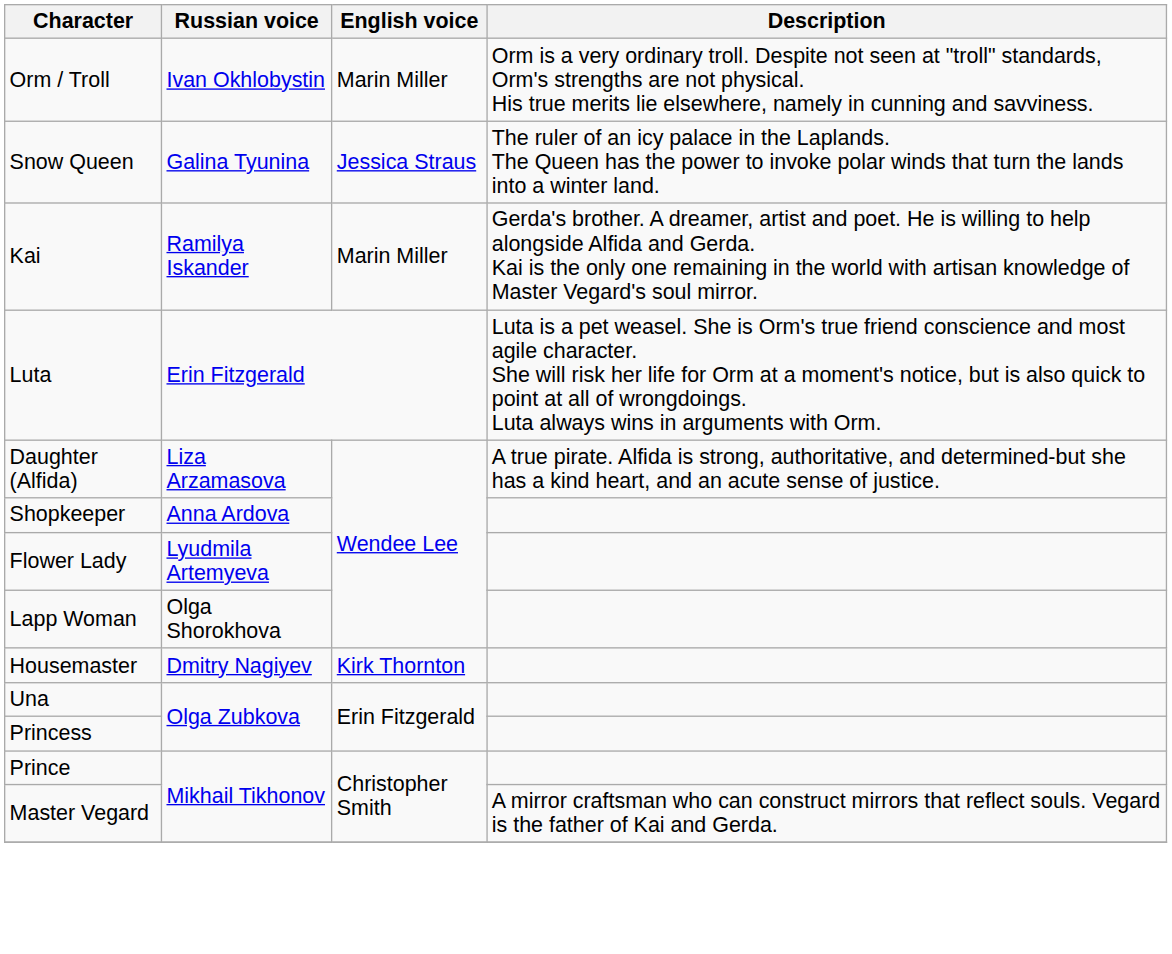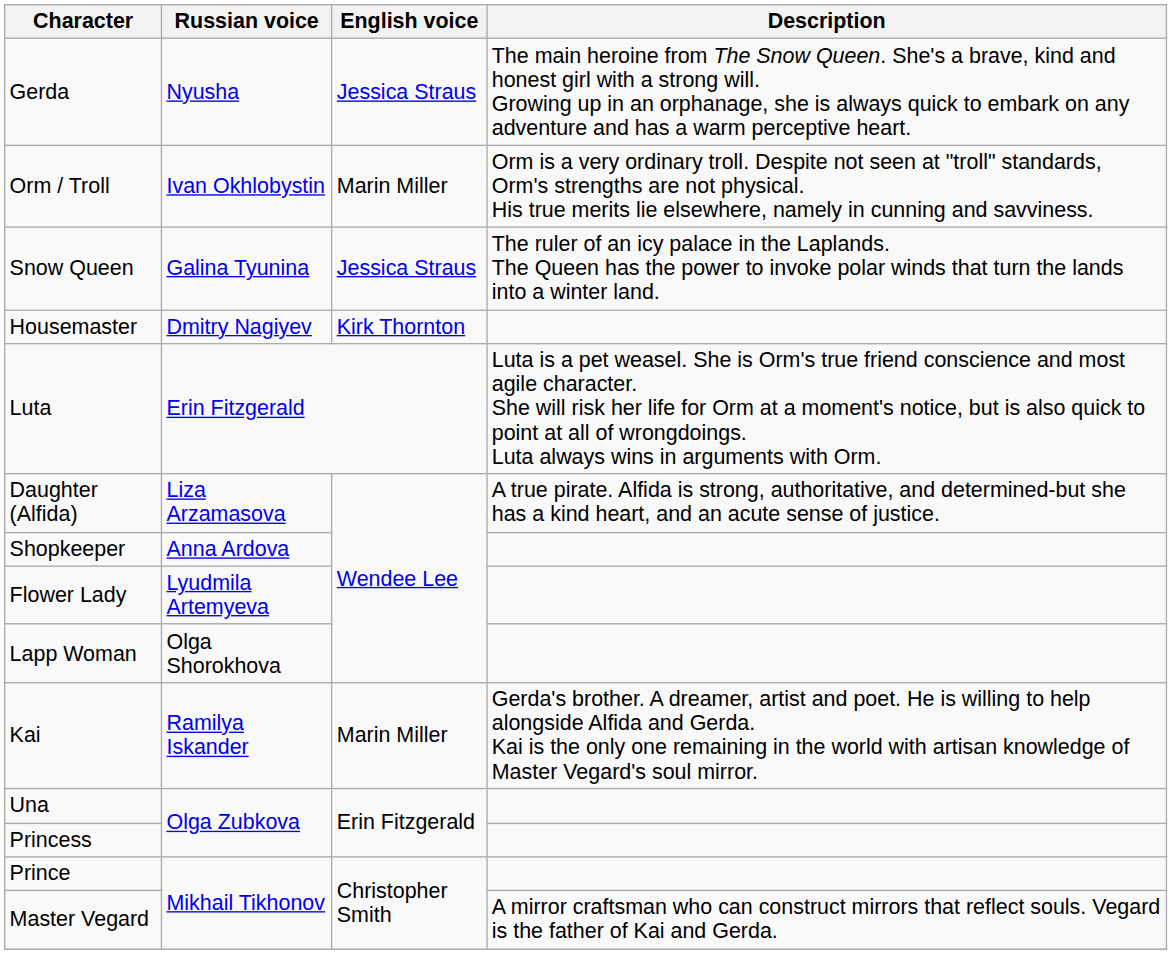+ row: Gerda | Nyusha | Jessica Straus | The main heroine from The Snow Queen. She's a brave, kind and honest girl with a strong will. Growing up in an orphanage, she is always quick to embark on any adventure and has a warm perceptive heart.
rows swapped: Kai <-> Housemaster
